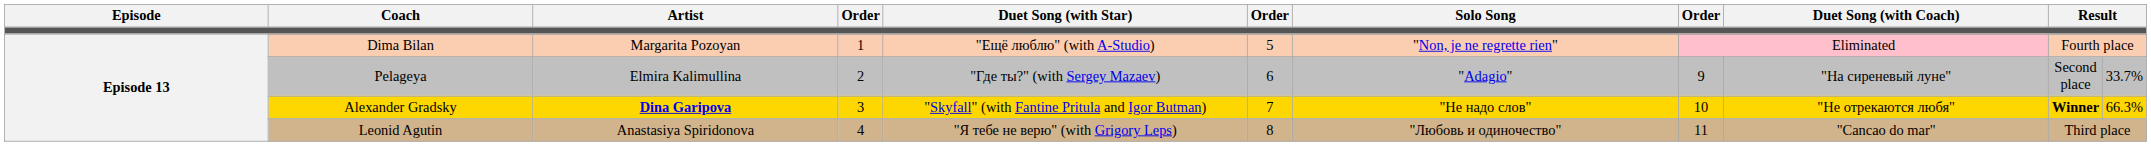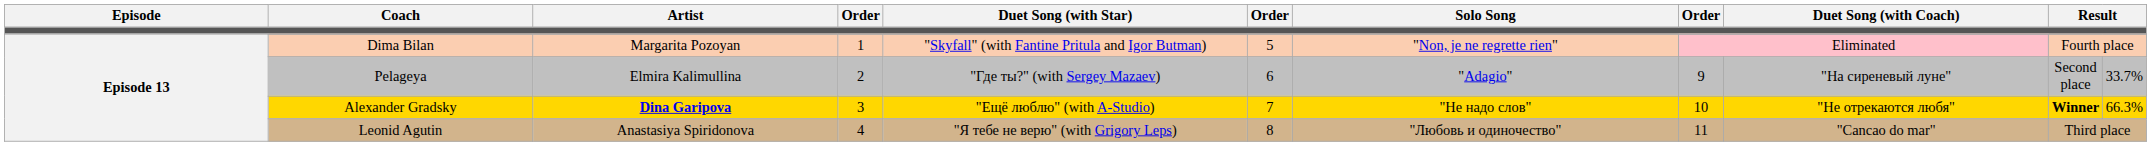Dima Bilan | Duet Song (with Star): "Ещё люблю" (with A-Studio) -> "Skyfall" (with Fantine Pritula and Igor Butman)
Alexander Gradsky | Duet Song (with Star): "Skyfall" (with Fantine Pritula and Igor Butman) -> "Ещё люблю" (with A-Studio)
